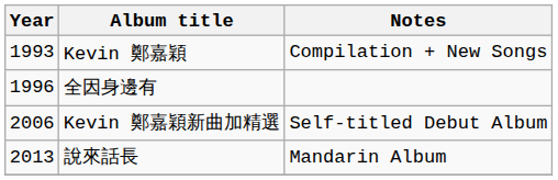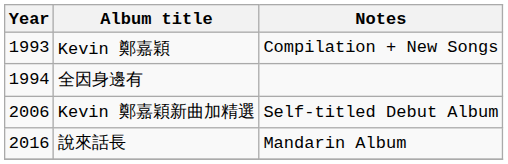全因身邊有 | Year: 1996 -> 1994
說來話長 | Year: 2013 -> 2016
